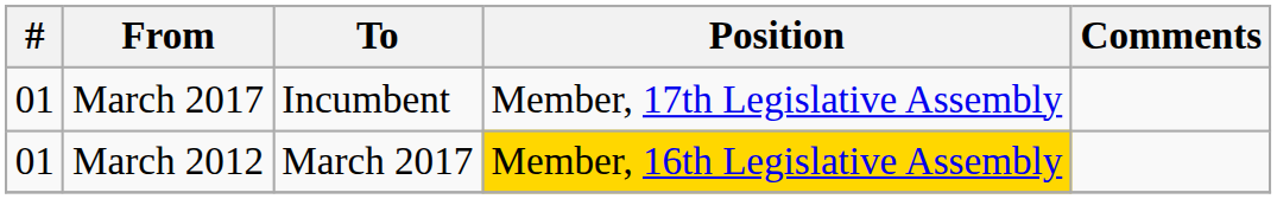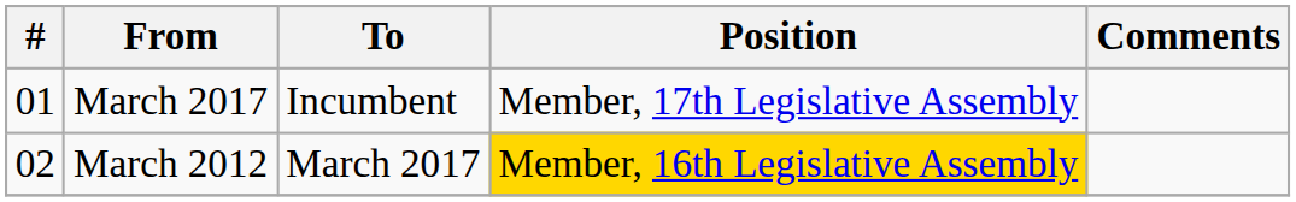March 2012 | #: 01 -> 02
